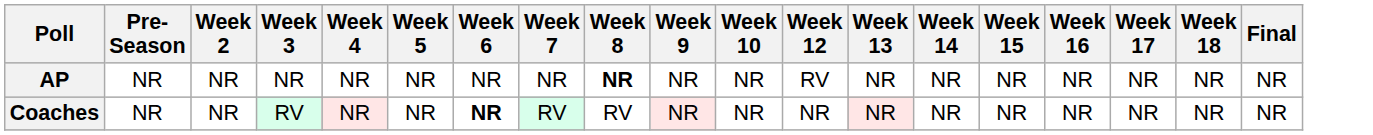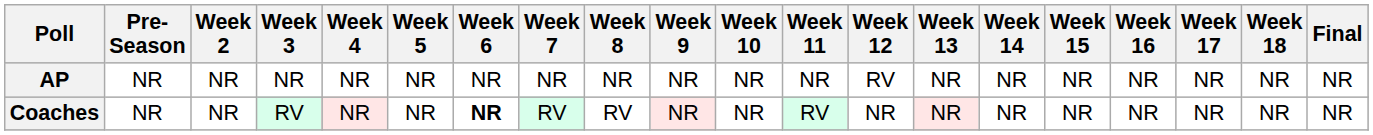+ column: Week 11 | NR | RV
AP | Week 8: bold -> normal
